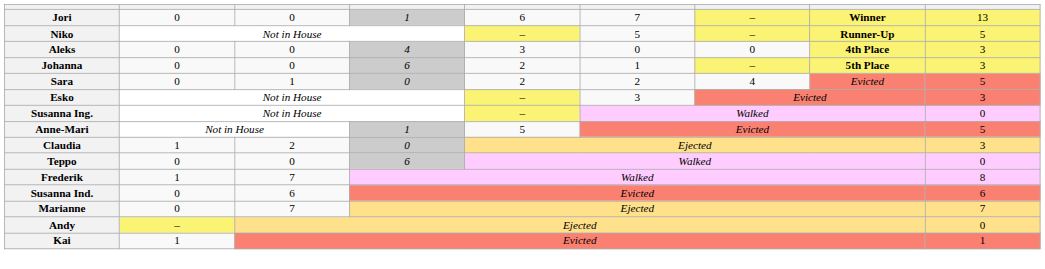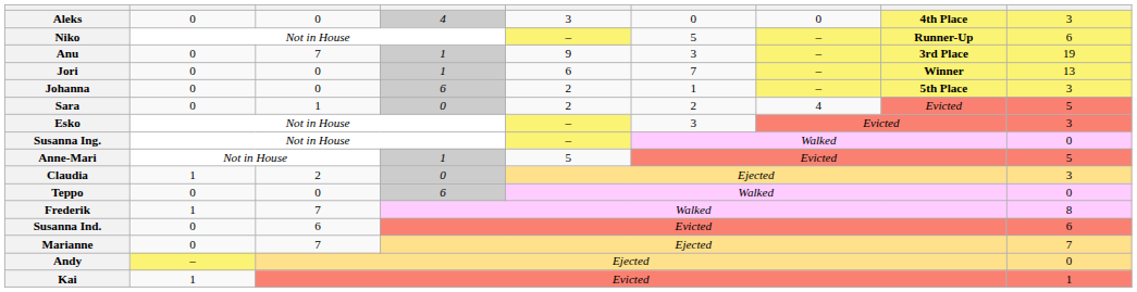rows swapped: Jori <-> Aleks
Niko | column 9: 5 -> 6
+ row: Anu | 0 | 7 | 1 | 9 | 3 | – | 3rd Place | 19
